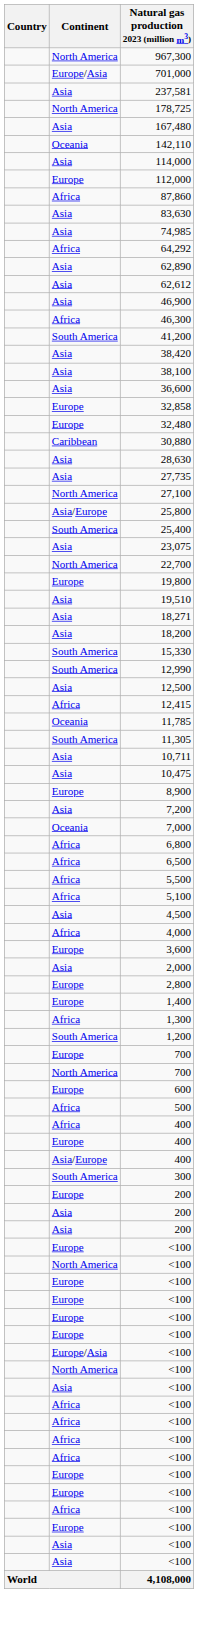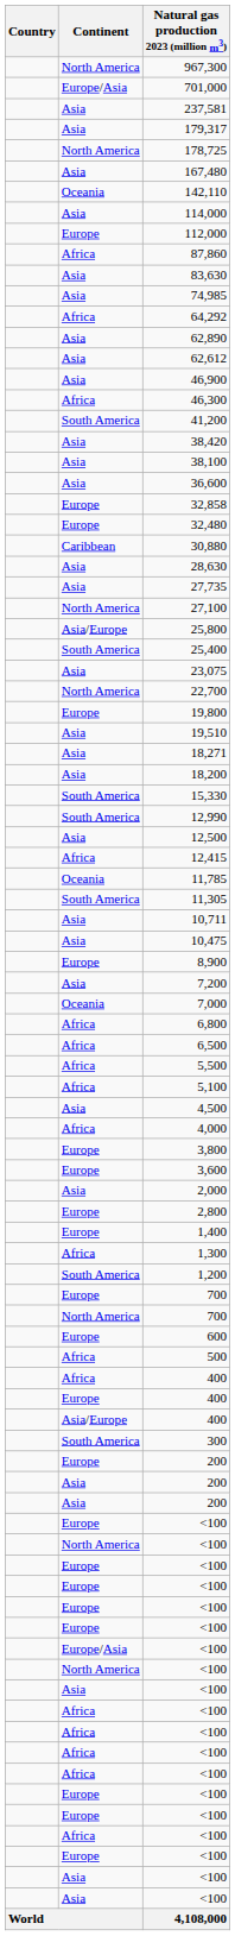+ row: Asia | 179,317
+ row: Europe | 3,800
